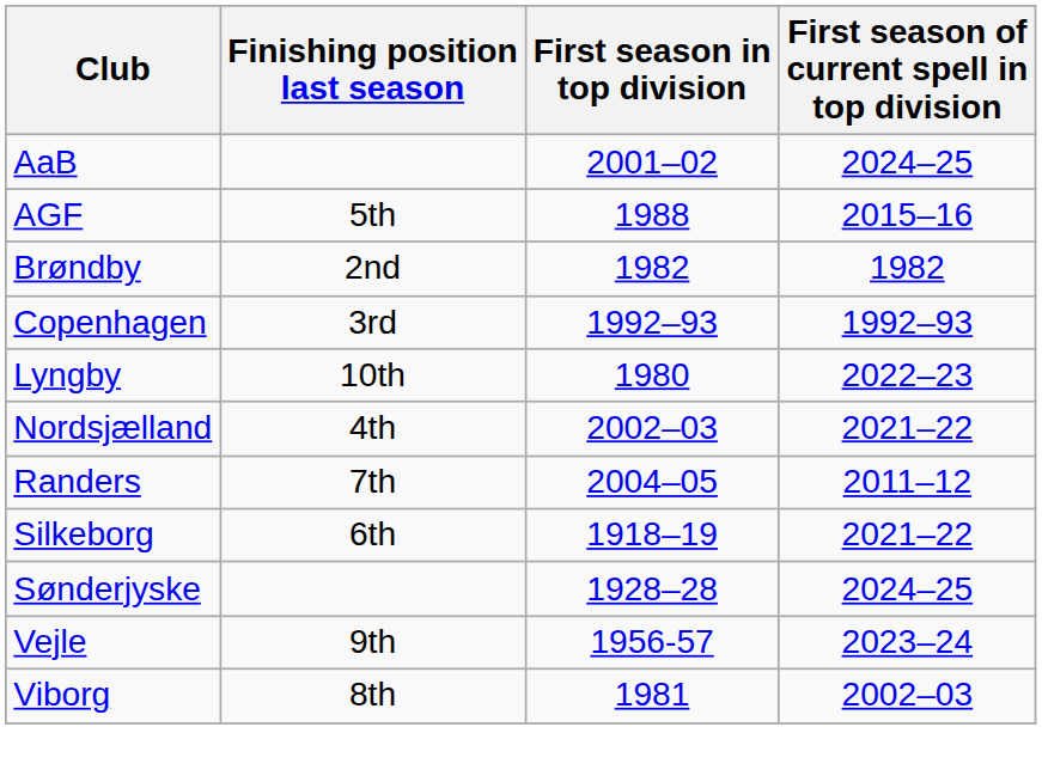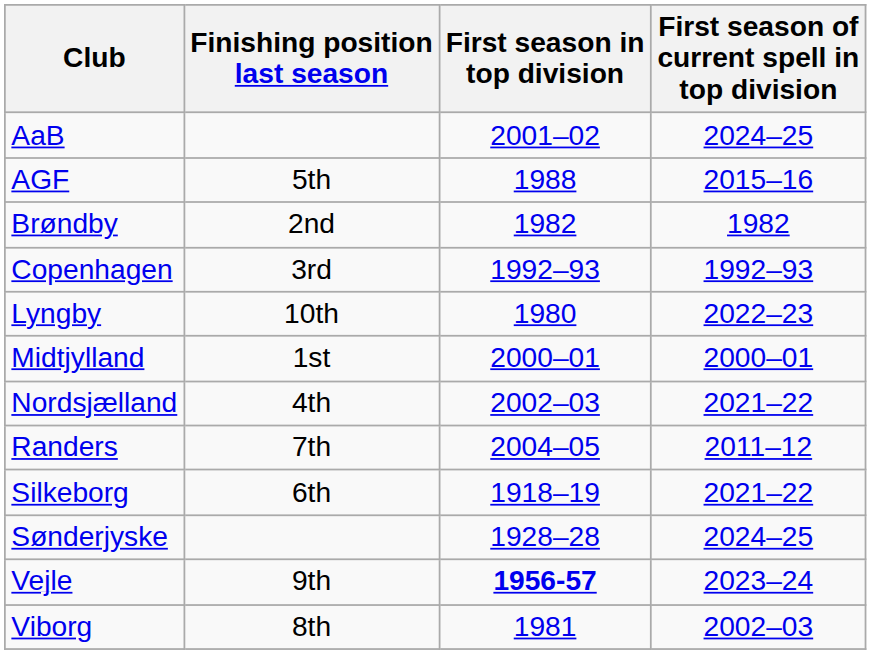+ row: Midtjylland | 1st | 2000–01 | 2000–01
Vejle | First season in top division: normal -> bold
